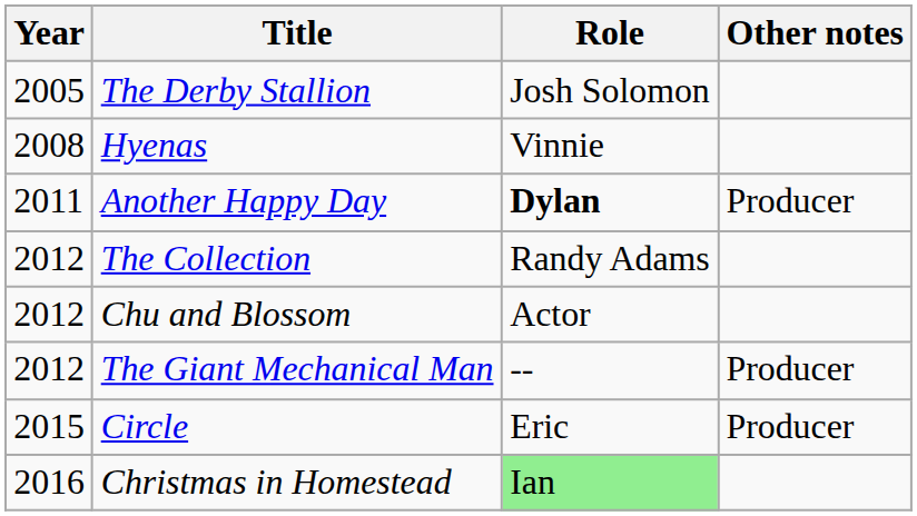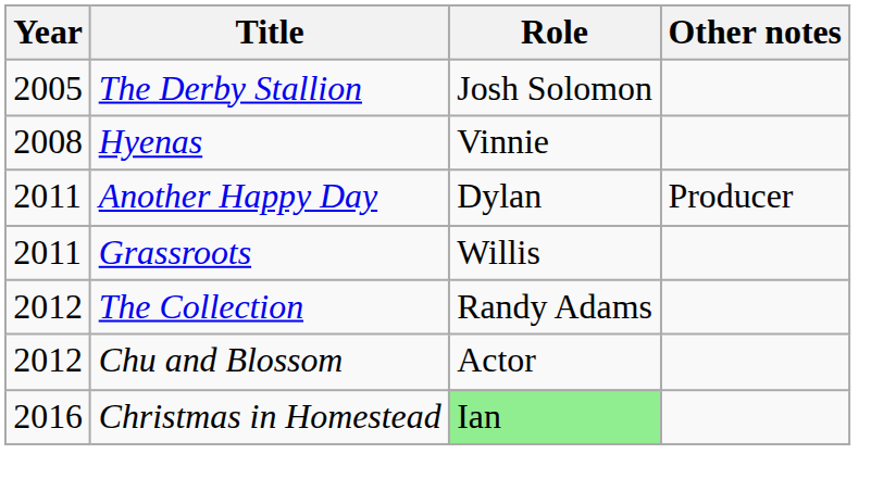Another Happy Day | Role: bold -> normal
+ row: 2011 | Grassroots | Willis
- row: 2012 | The Giant Mechanical Man | -- | Producer
- row: 2015 | Circle | Eric | Producer
